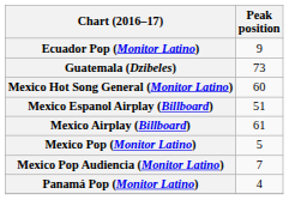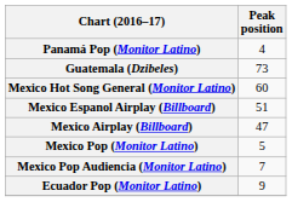rows swapped: Ecuador Pop (Monitor Latino) <-> Panamá Pop (Monitor Latino)
Mexico Airplay (Billboard) | Peak position: 61 -> 47
